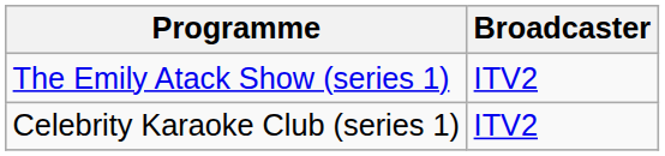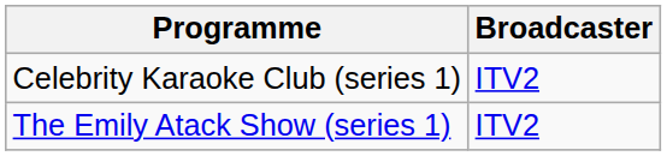rows swapped: The Emily Atack Show (series 1) <-> Celebrity Karaoke Club (series 1)
